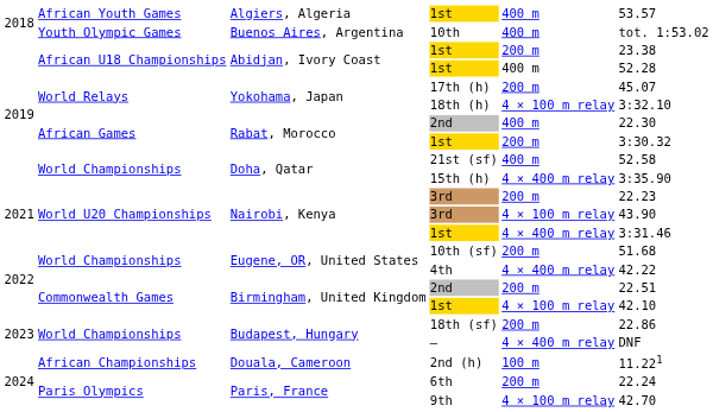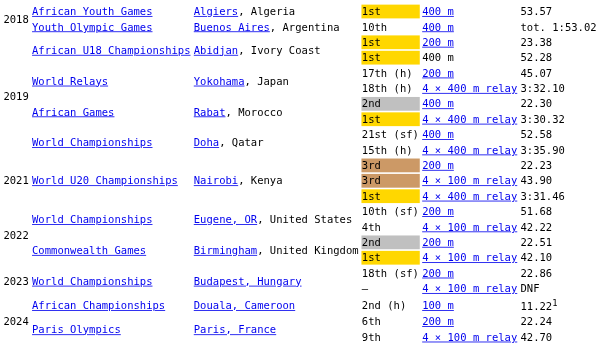18th (h) | column 5: 4 × 100 m relay -> 4 × 400 m relay
Rabat, Morocco / 1st | column 5: 200 m -> 4 × 400 m relay
4th | column 5: 4 × 400 m relay -> 4 × 100 m relay
– | column 5: 4 × 400 m relay -> 4 × 100 m relay
